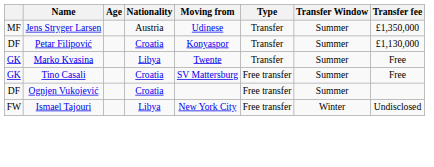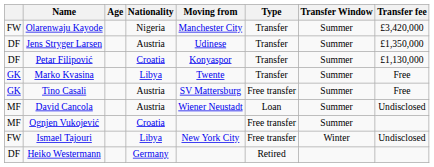+ row: FW | Olarenwaju Kayode | Nigeria | Manchester City | Transfer | Summer | £3,420,000
Jens Stryger Larsen | column 1: MF -> DF
Tino Casali | Nationality: Croatia -> Austria
+ row: MF | David Cancola | Austria | Wiener Neustadt | Loan | Summer | Undisclosed
Ognjen Vukojević | column 1: DF -> MF
+ row: DF | Heiko Westermann | Germany | Retired
